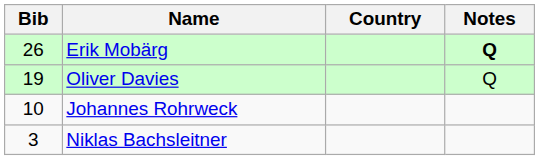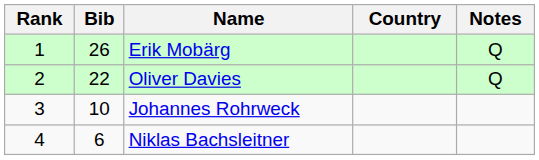+ column: Rank | 1 | 2 | 3 | 4
Erik Mobärg | Notes: bold -> normal
Oliver Davies | Bib: 19 -> 22
Niklas Bachsleitner | Bib: 3 -> 6
